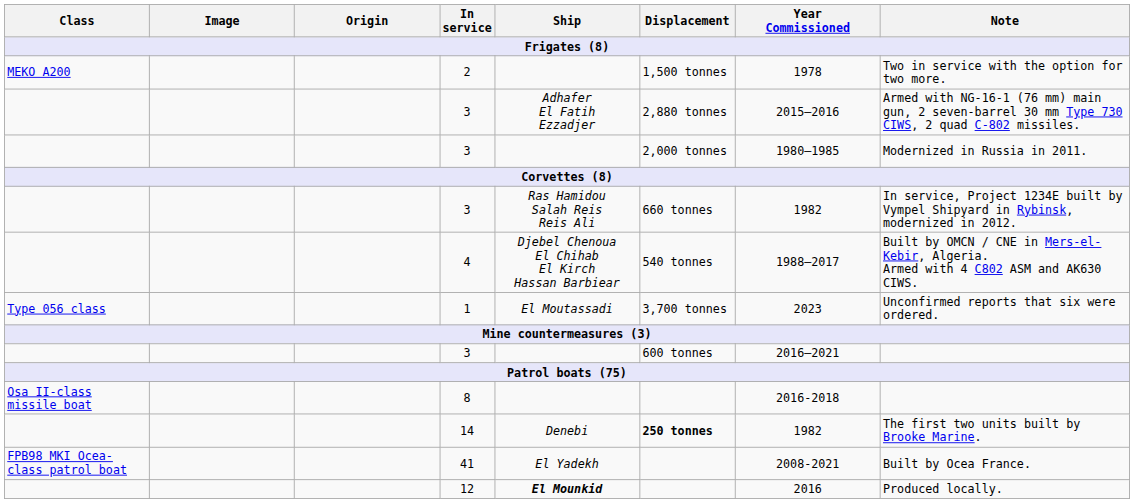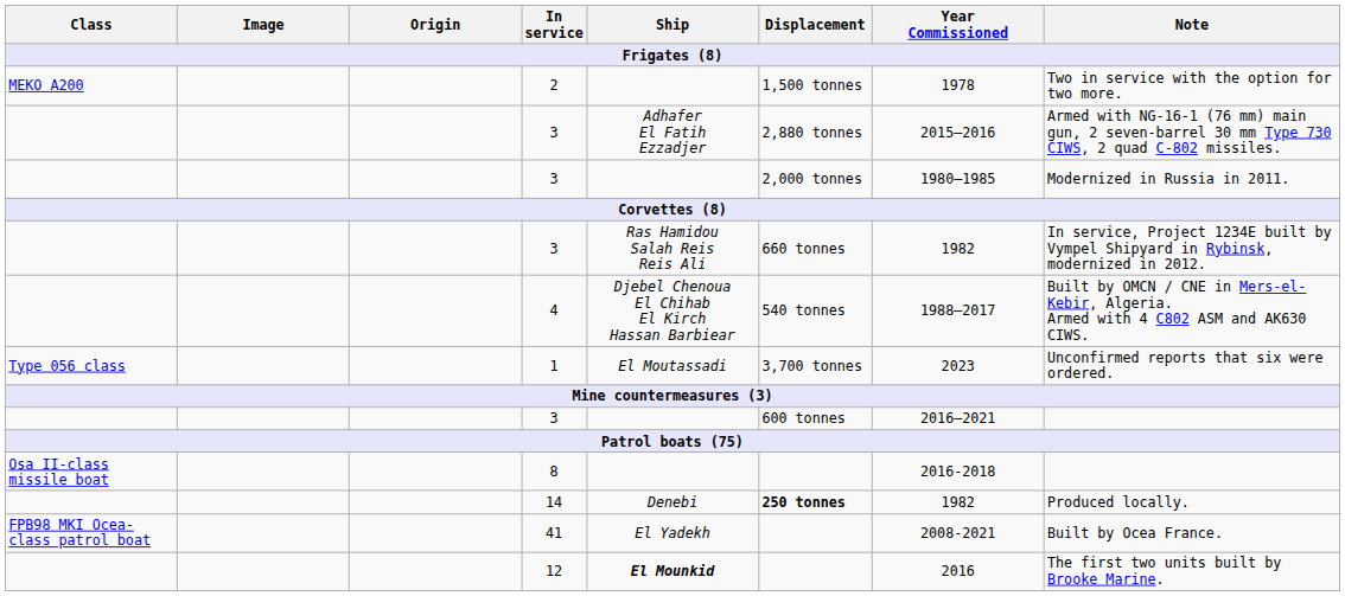14 | Note / Frigates (8): The first two units built by Brooke Marine. -> Produced locally.
12 | Note / Frigates (8): Produced locally. -> The first two units built by Brooke Marine.
